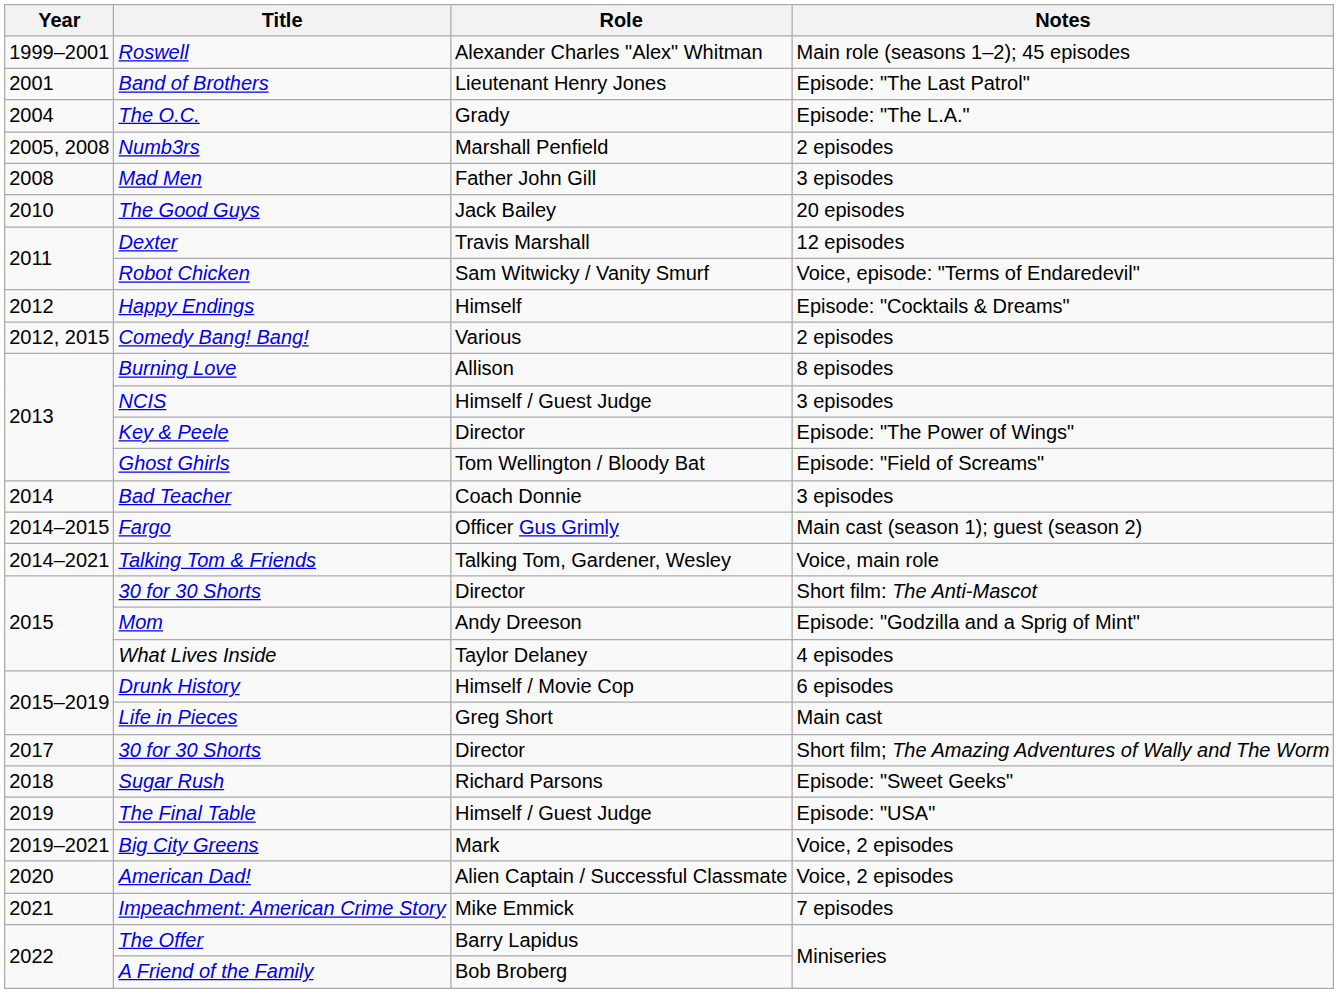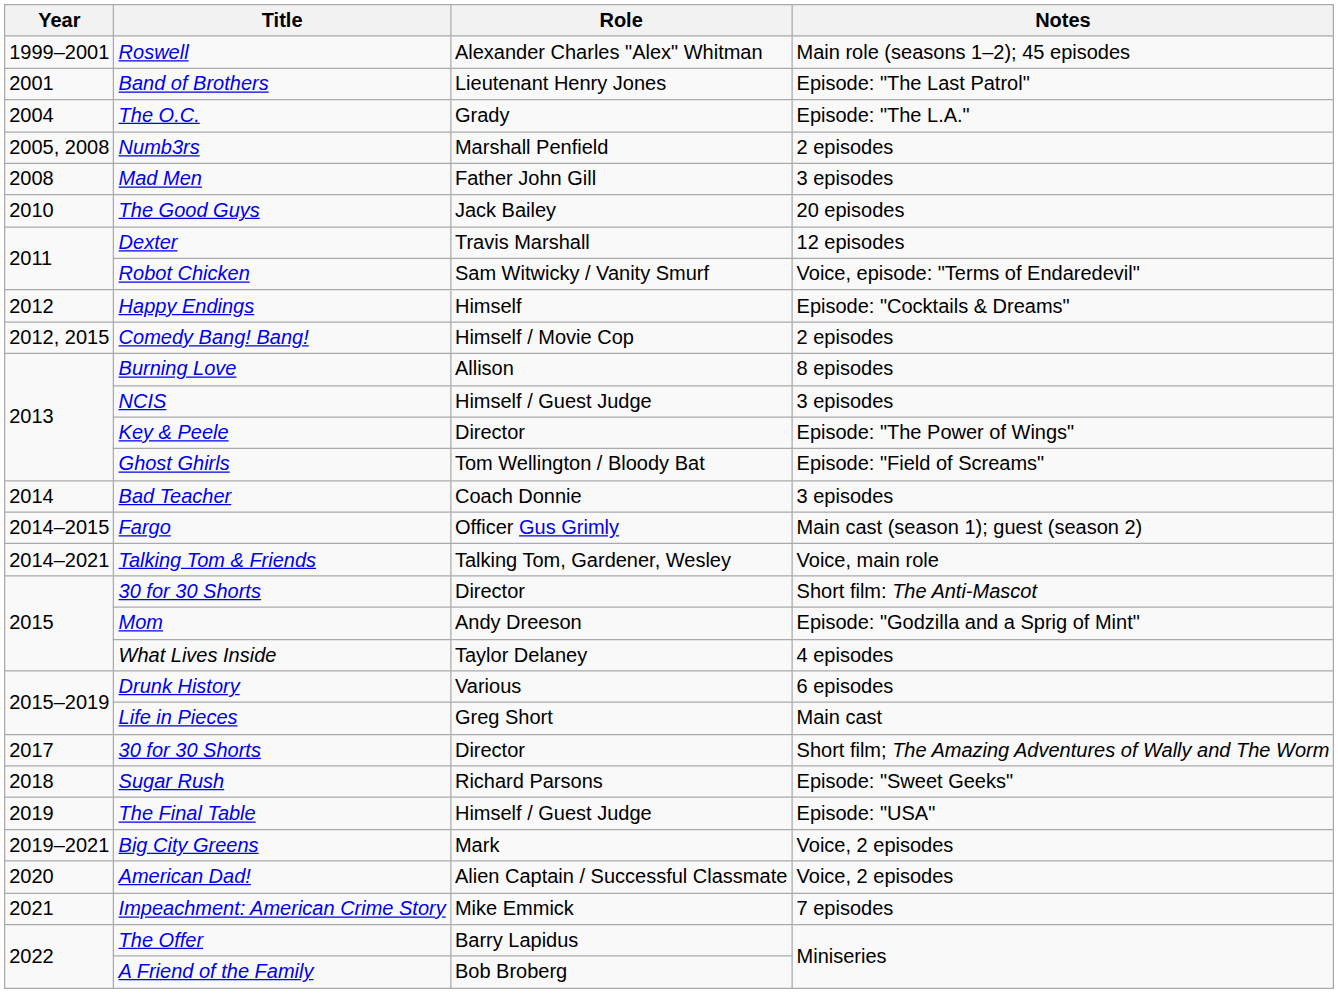Comedy Bang! Bang! | Role: Various -> Himself / Movie Cop
Drunk History | Role: Himself / Movie Cop -> Various
